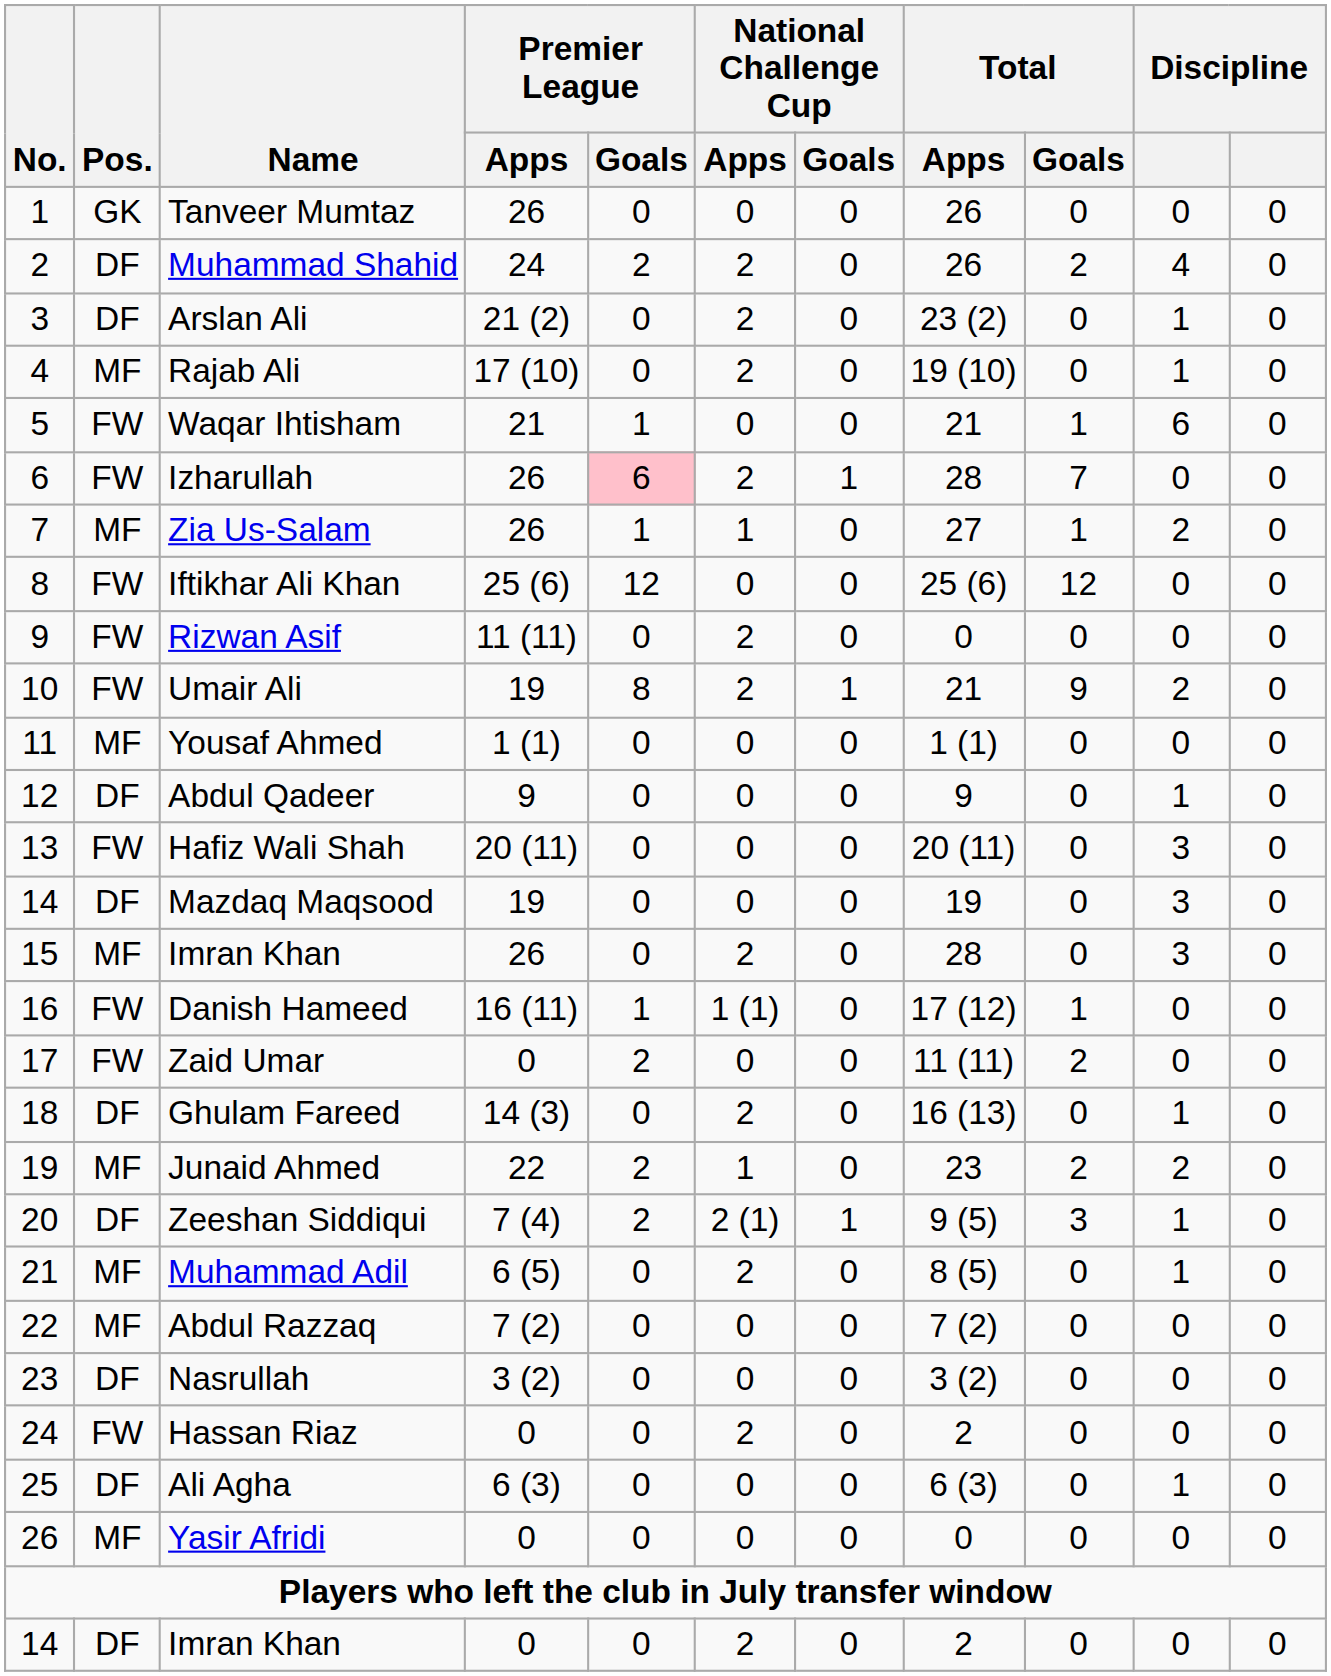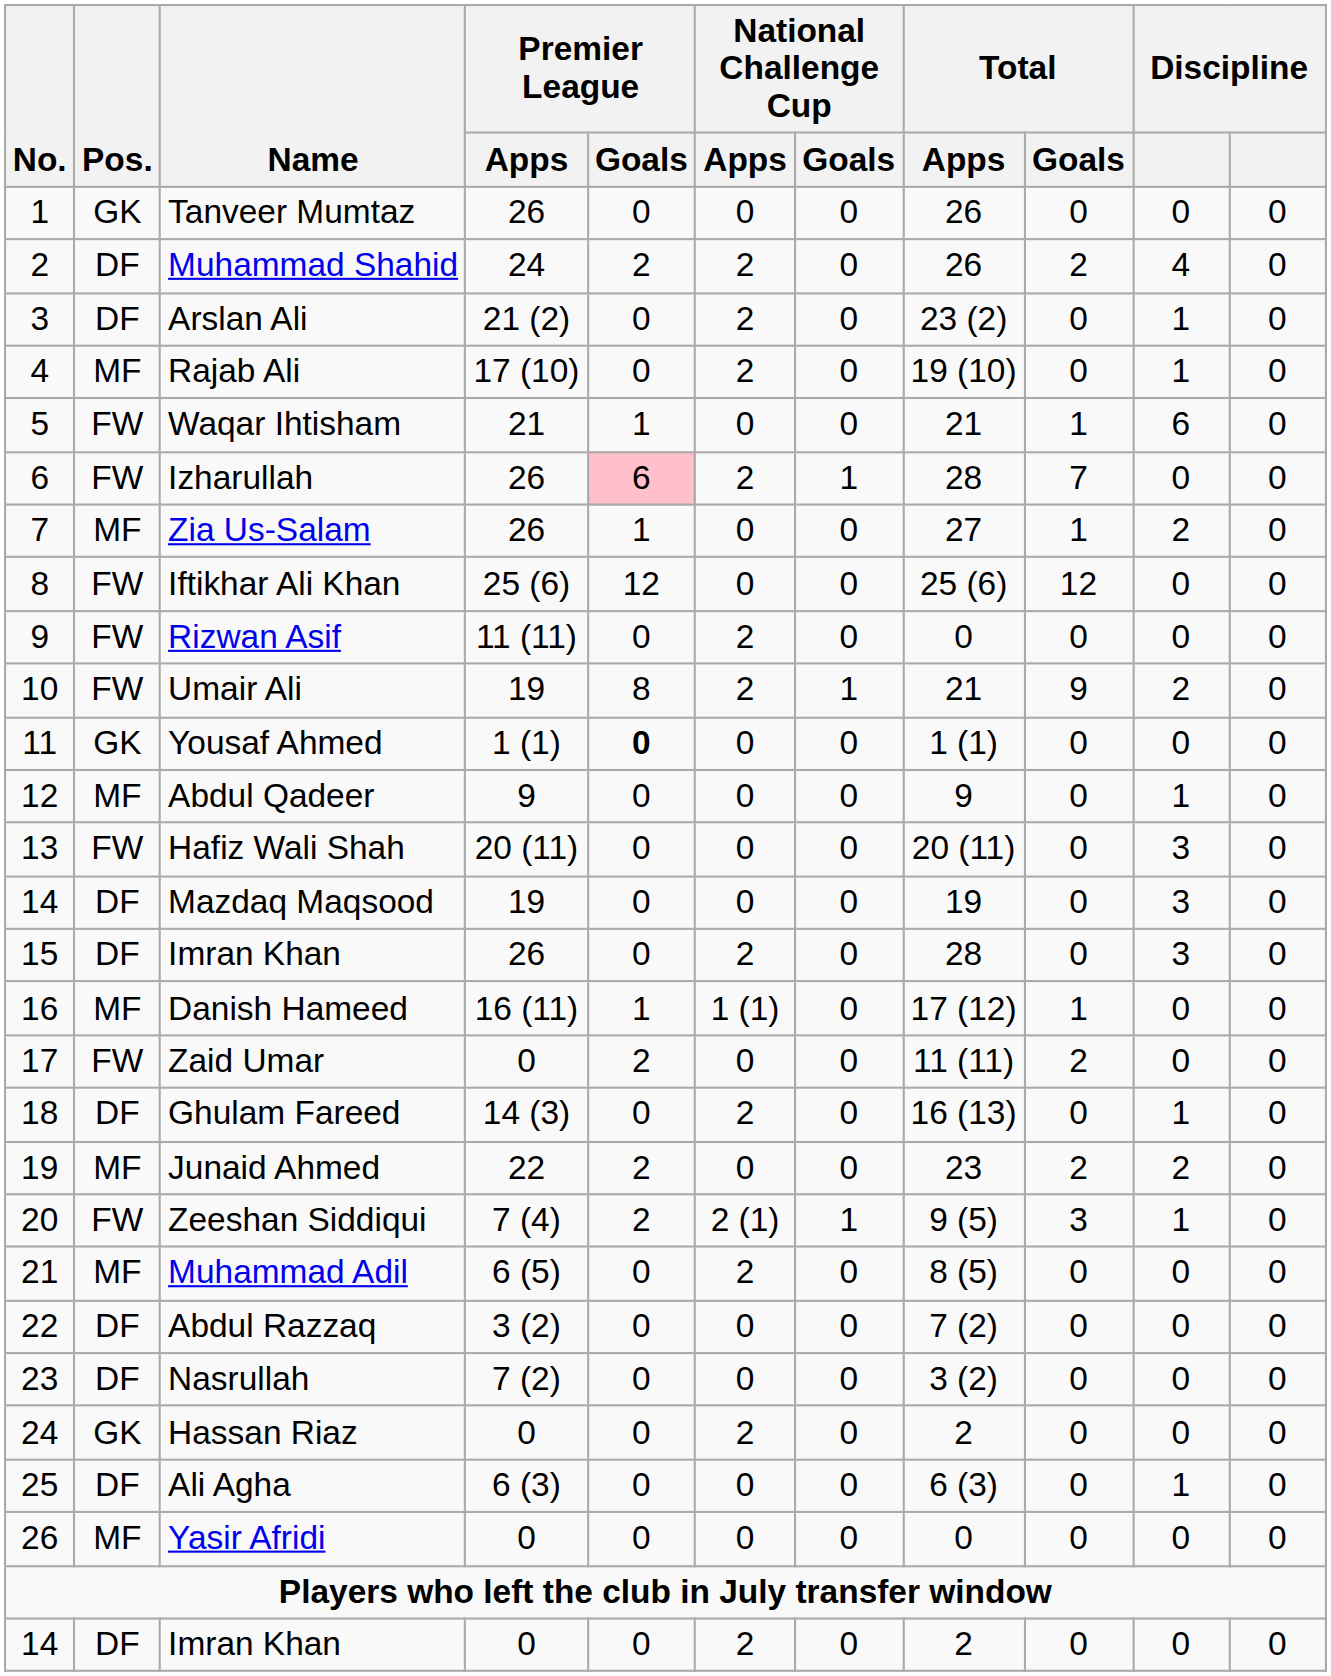Zia Us-Salam | National Challenge Cup / Apps: 1 -> 0
Yousaf Ahmed | Pos.: MF -> GK
Yousaf Ahmed | Premier League / Goals: normal -> bold
Abdul Qadeer | Pos.: DF -> MF
15 / Imran Khan | Pos.: MF -> DF
Danish Hameed | Pos.: FW -> MF
Junaid Ahmed | National Challenge Cup / Apps: 1 -> 0
Zeeshan Siddiqui | Pos.: DF -> FW
Muhammad Adil | column 10: 1 -> 0
Abdul Razzaq | Pos.: MF -> DF
Abdul Razzaq | Premier League / Apps: 7 (2) -> 3 (2)
Nasrullah | Premier League / Apps: 3 (2) -> 7 (2)
Hassan Riaz | Pos.: FW -> GK
